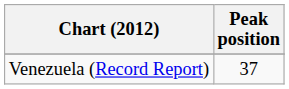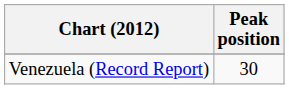Venezuela (Record Report) | Peak position: 37 -> 30
